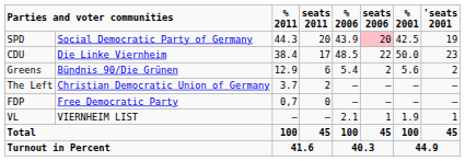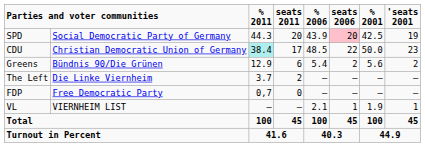CDU | column 2: Die Linke Viernheim -> Christian Democratic Union of Germany
CDU | % 2011: no background -> paleturquoise background
The Left | column 2: Christian Democratic Union of Germany -> Die Linke Viernheim
